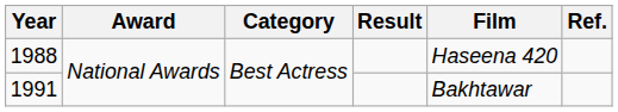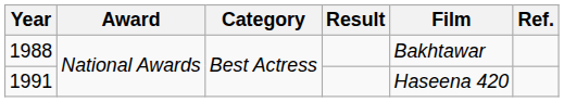1988 | Film: Haseena 420 -> Bakhtawar
1991 | Film: Bakhtawar -> Haseena 420
